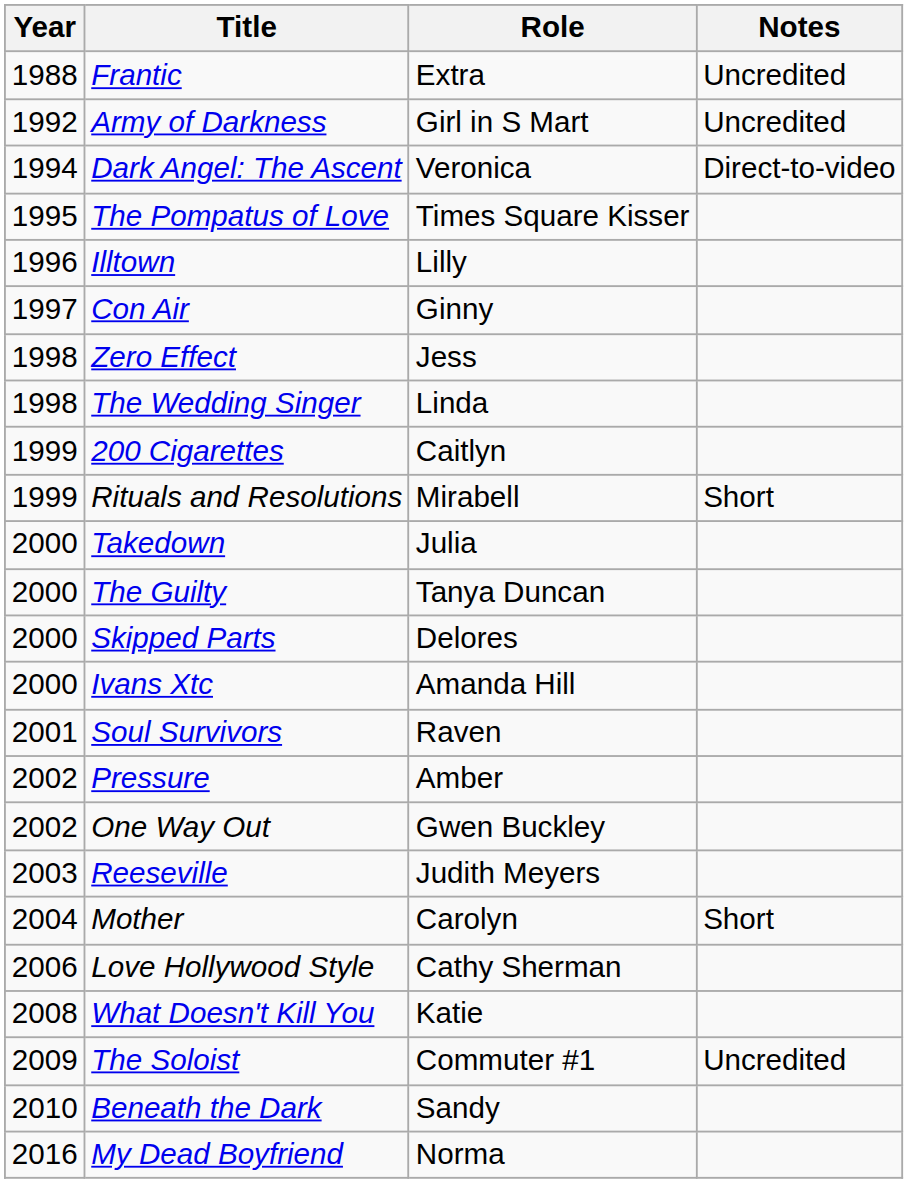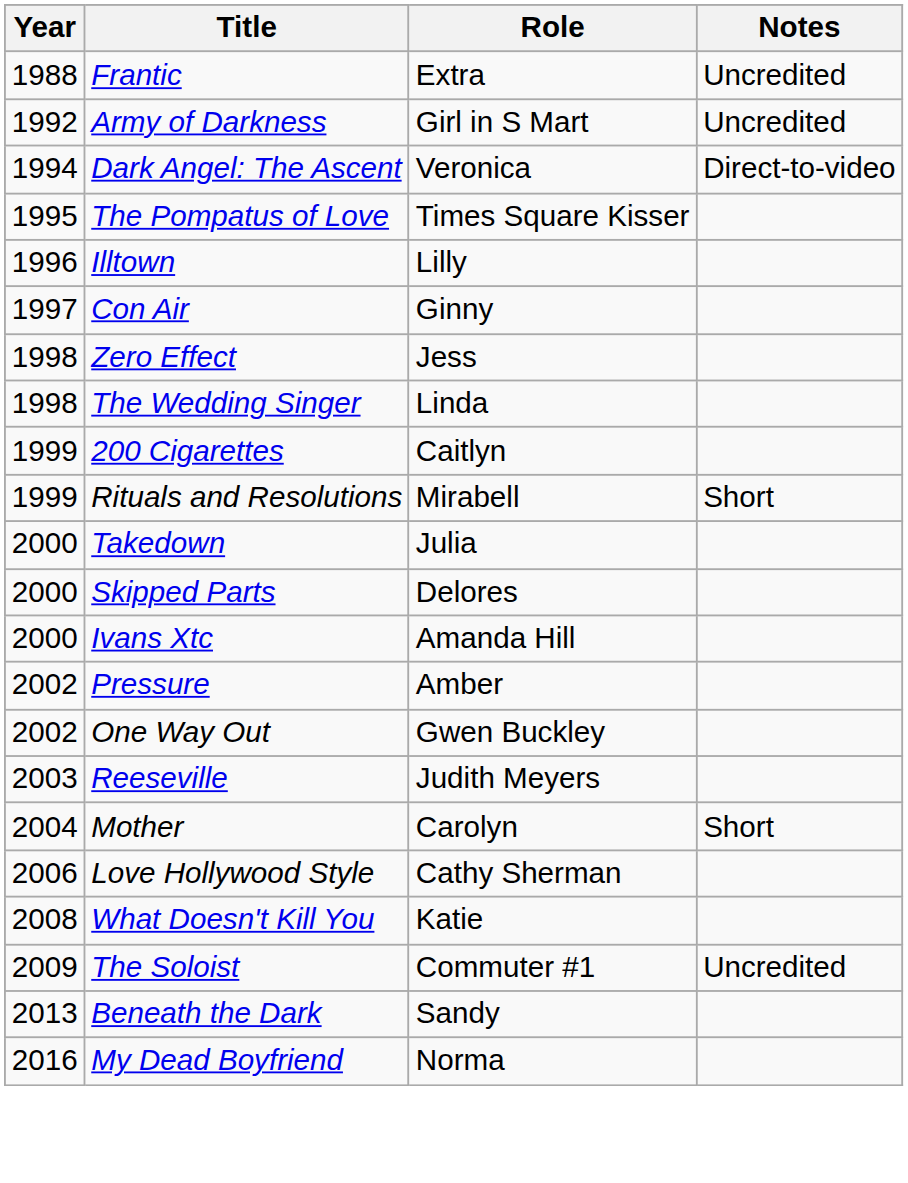- row: 2000 | The Guilty | Tanya Duncan
- row: 2001 | Soul Survivors | Raven
Beneath the Dark | Year: 2010 -> 2013
